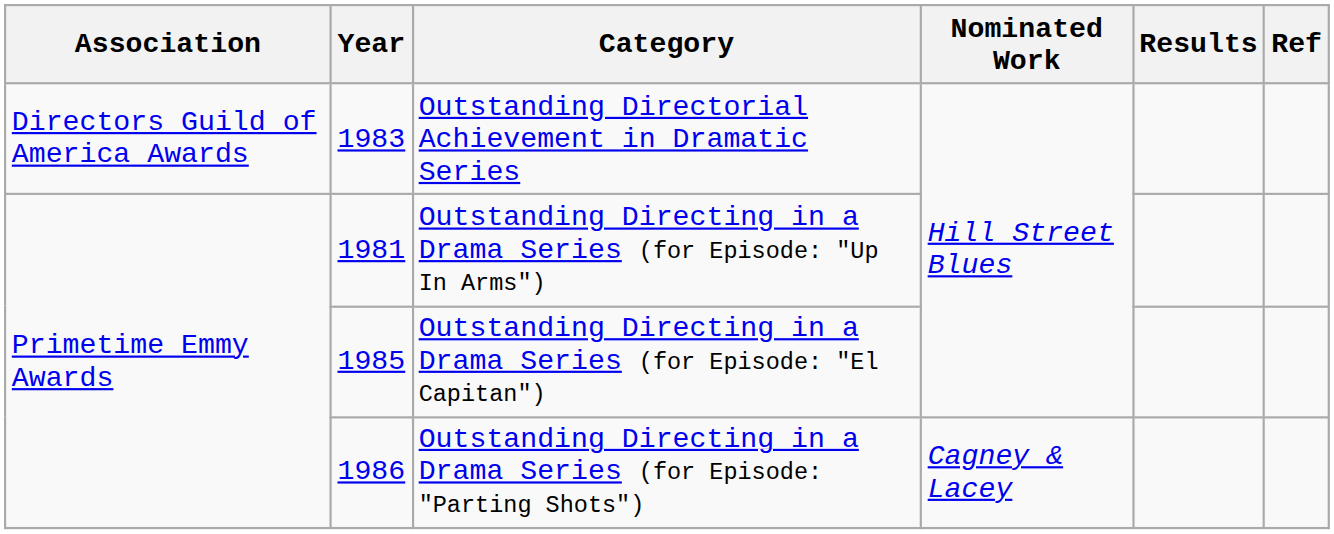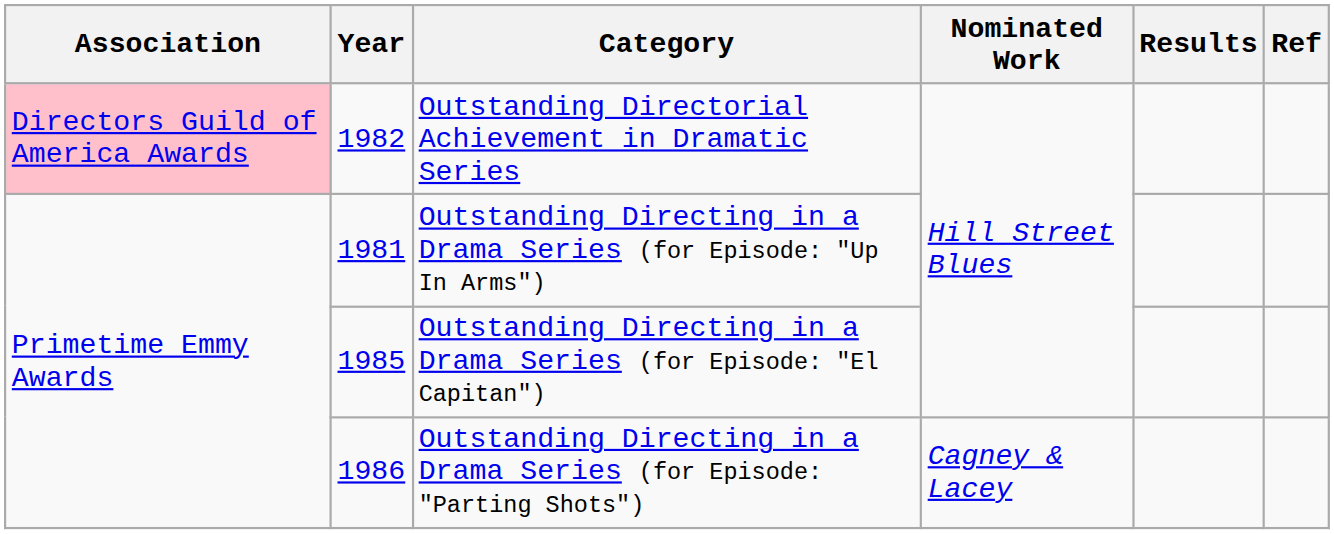Outstanding Directorial Achievement in Dramatic Series | Association: no background -> pink background
Outstanding Directorial Achievement in Dramatic Series | Year: 1983 -> 1982
